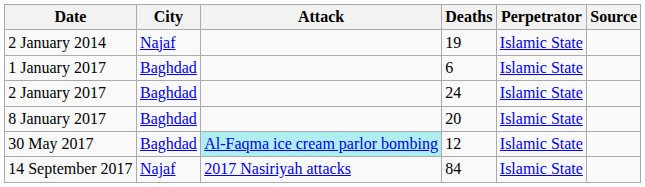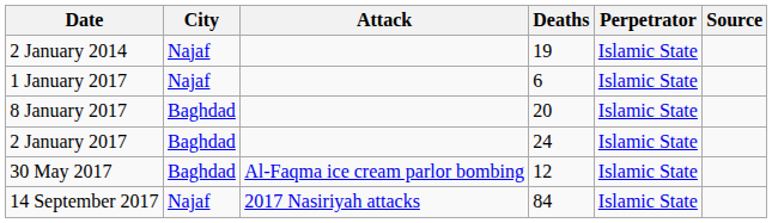1 January 2017 | City: Baghdad -> Najaf
rows swapped: 2 January 2017 <-> 8 January 2017
30 May 2017 | Attack: paleturquoise background -> no background
